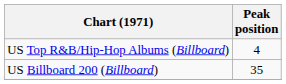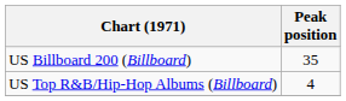rows swapped: US Billboard 200 (Billboard) <-> US Top R&B/Hip-Hop Albums (Billboard)
